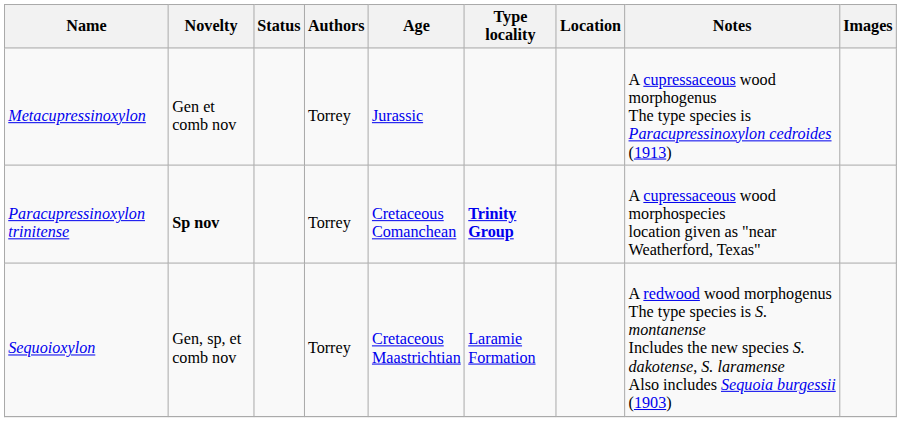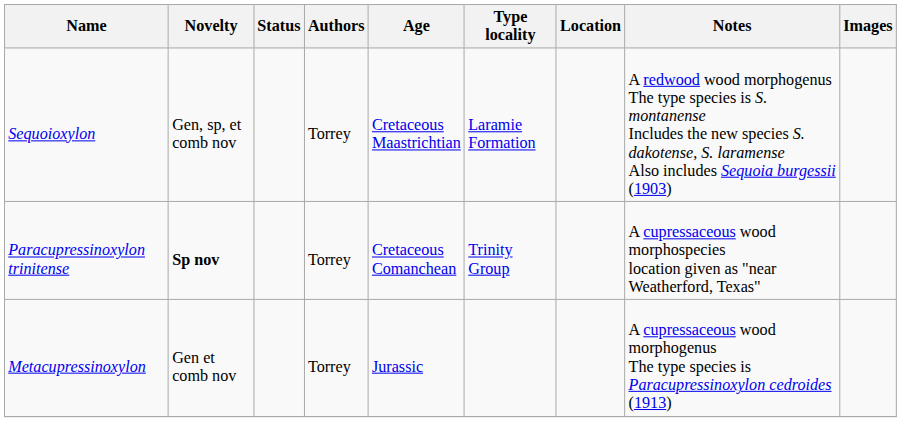rows swapped: Metacupressinoxylon <-> Sequoioxylon
Paracupressinoxylon trinitense | Type locality: bold -> normal
